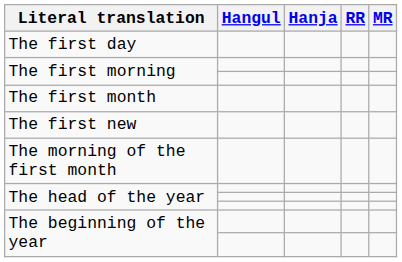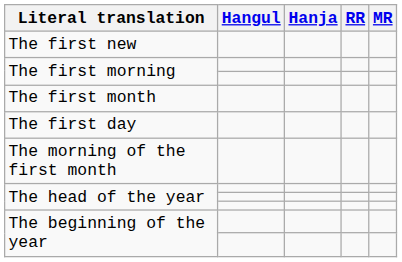rows swapped: The first day <-> The first new
